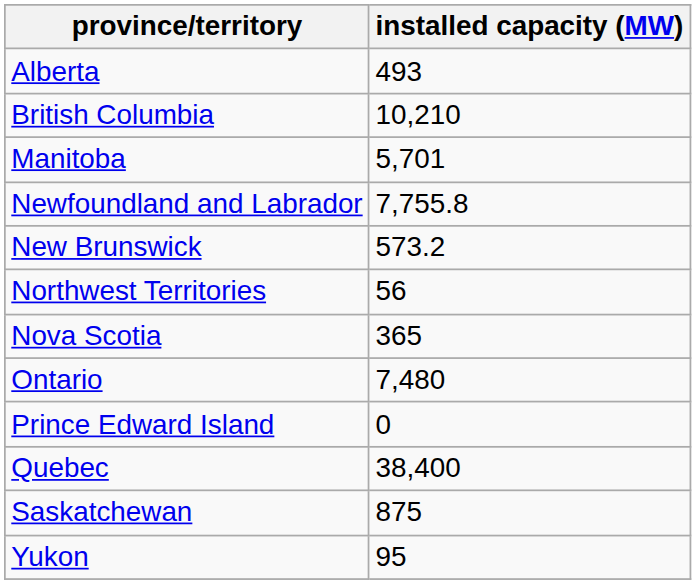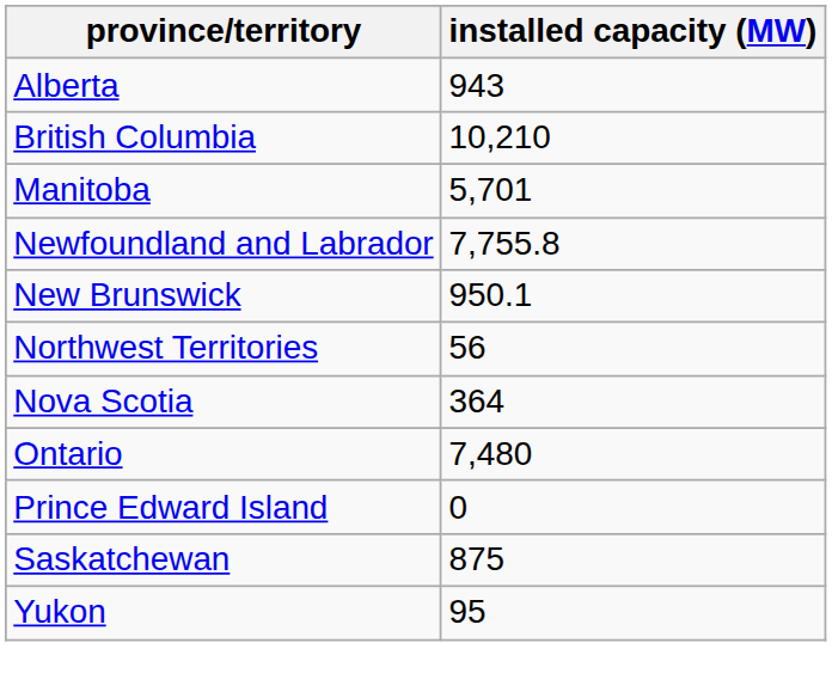Alberta | installed capacity (MW): 493 -> 943
New Brunswick | installed capacity (MW): 573.2 -> 950.1
Nova Scotia | installed capacity (MW): 365 -> 364
- row: Quebec | 38,400
